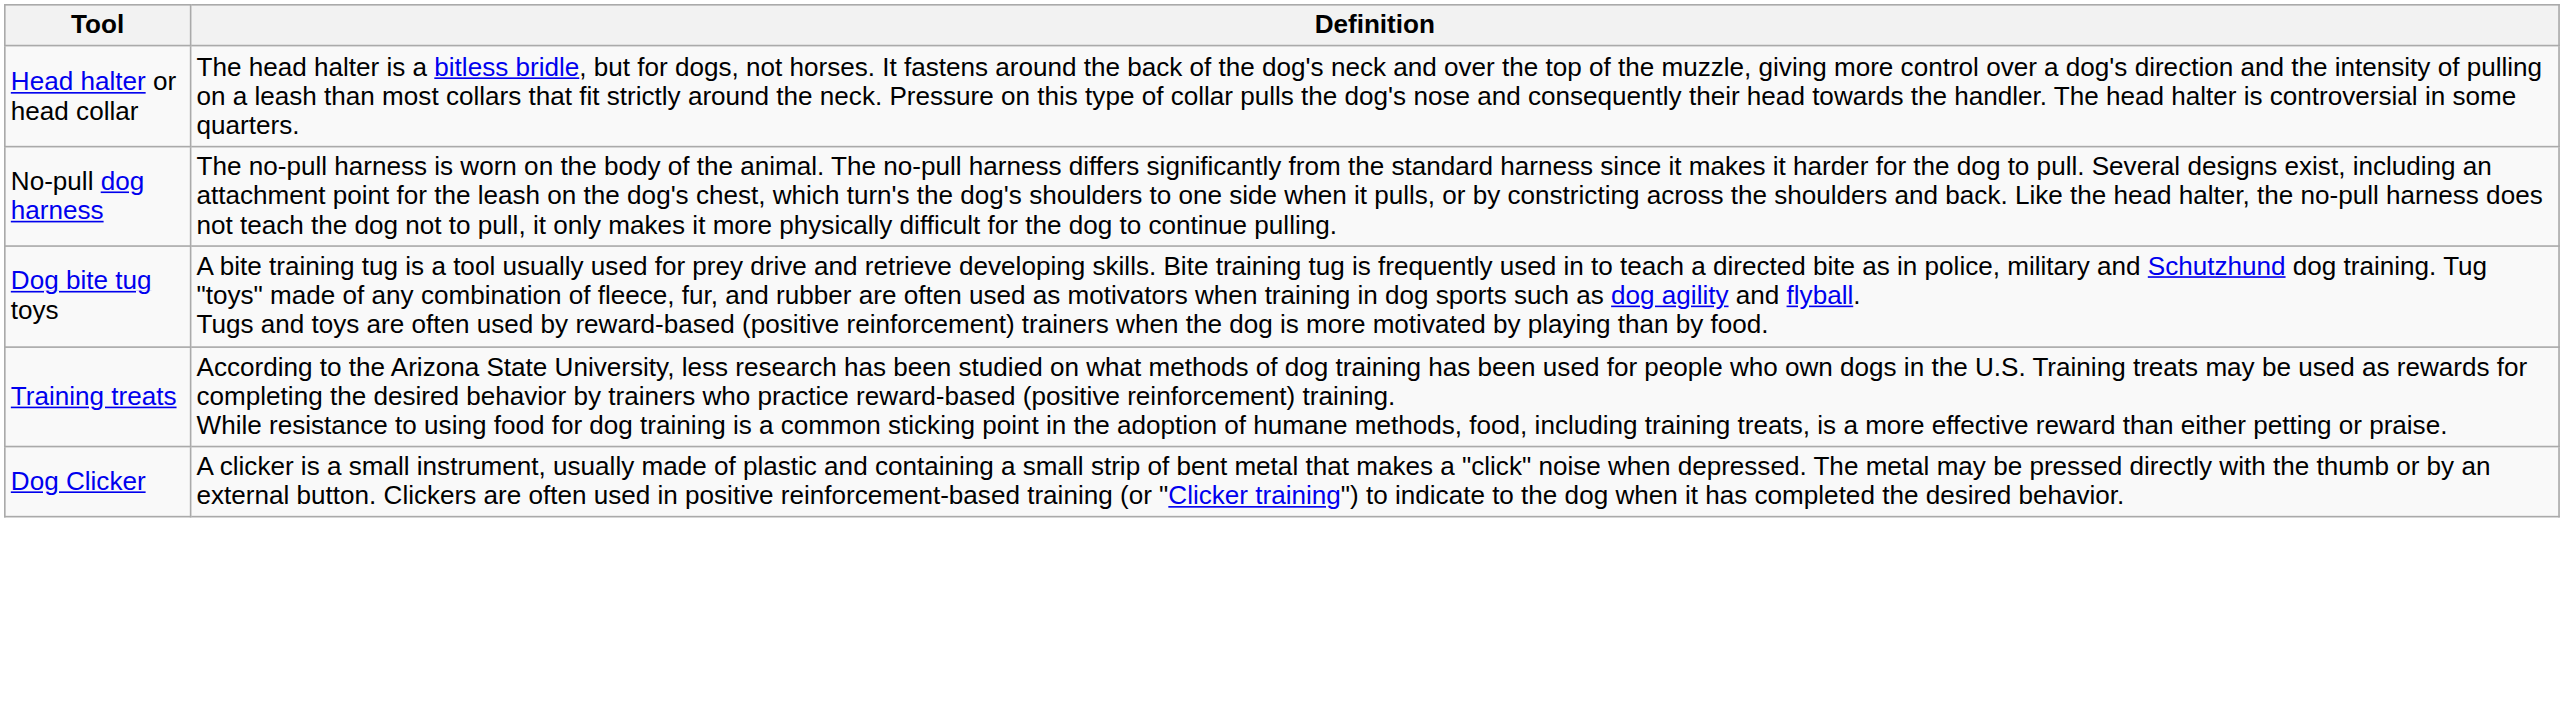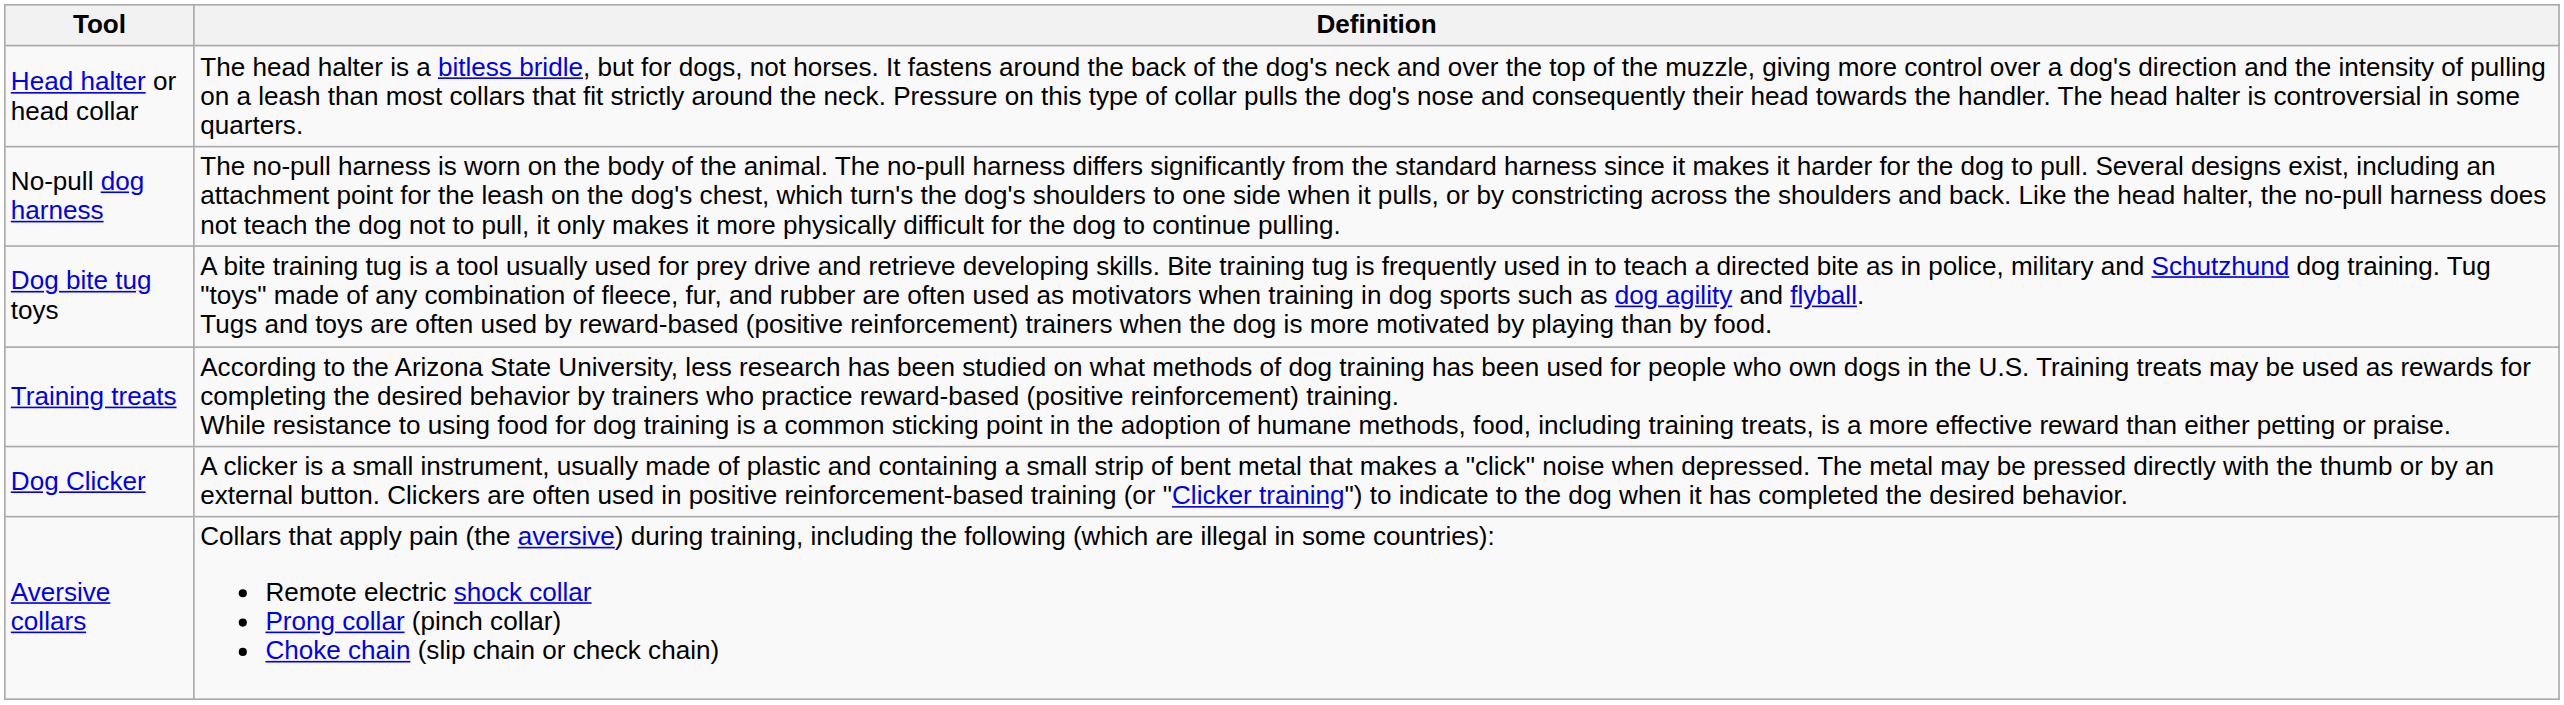+ row: Aversive collars | Collars that apply pain (the aversive) during training, including the following (which are illegal in some countries): Remote electric shock collar Prong collar (pinch collar) Choke chain (slip chain or check chain)
